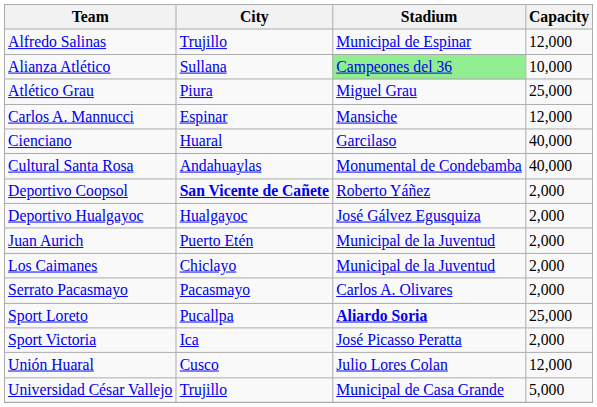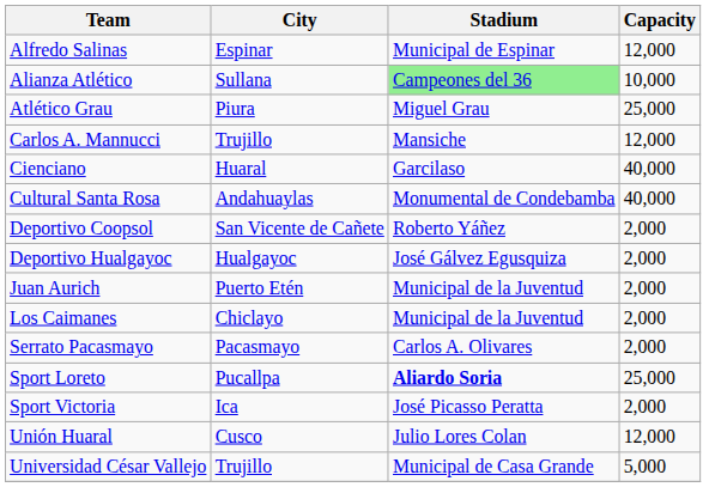Alfredo Salinas | City: Trujillo -> Espinar
Carlos A. Mannucci | City: Espinar -> Trujillo
Deportivo Coopsol | City: bold -> normal
